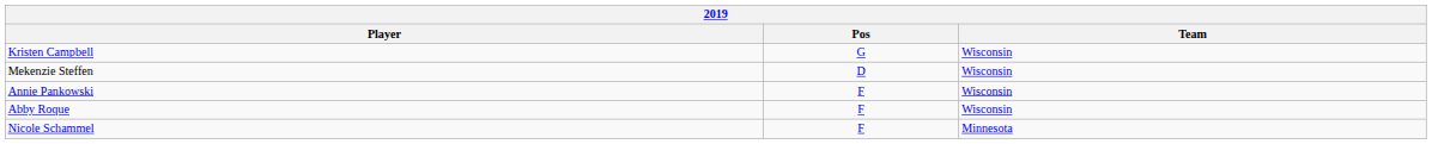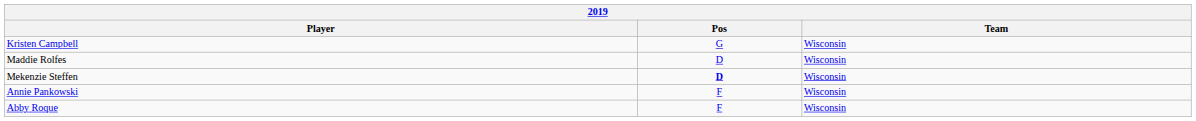+ row: Maddie Rolfes | D | Wisconsin
Mekenzie Steffen | Pos: normal -> bold
- row: Nicole Schammel | F | Minnesota
